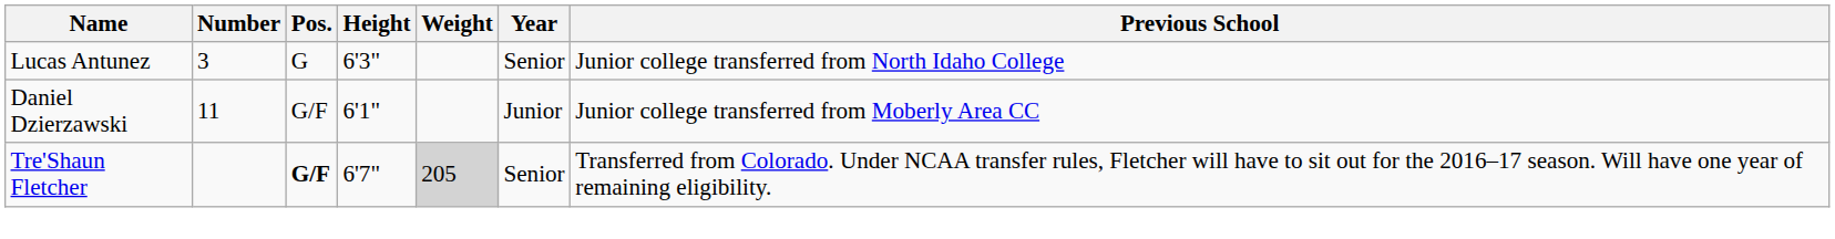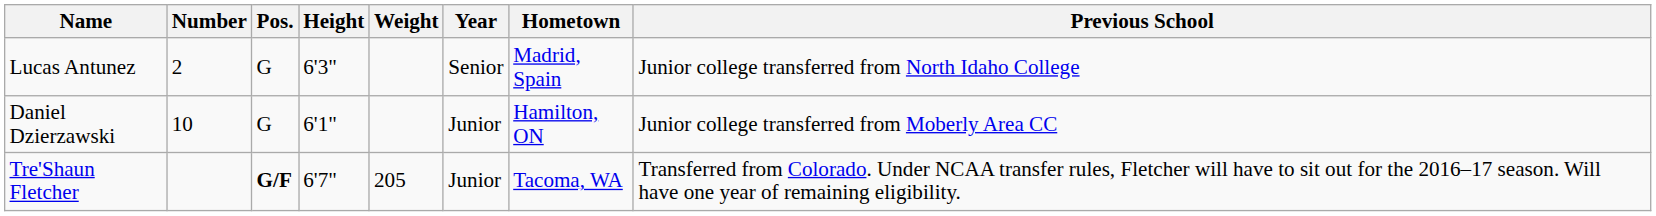+ column: Hometown | Madrid, Spain | Hamilton, ON | Tacoma, WA
Lucas Antunez | Number: 3 -> 2
Daniel Dzierzawski | Number: 11 -> 10
Daniel Dzierzawski | Pos.: G/F -> G
Tre'Shaun Fletcher | Weight: lightgrey background -> no background
Tre'Shaun Fletcher | Year: Senior -> Junior
